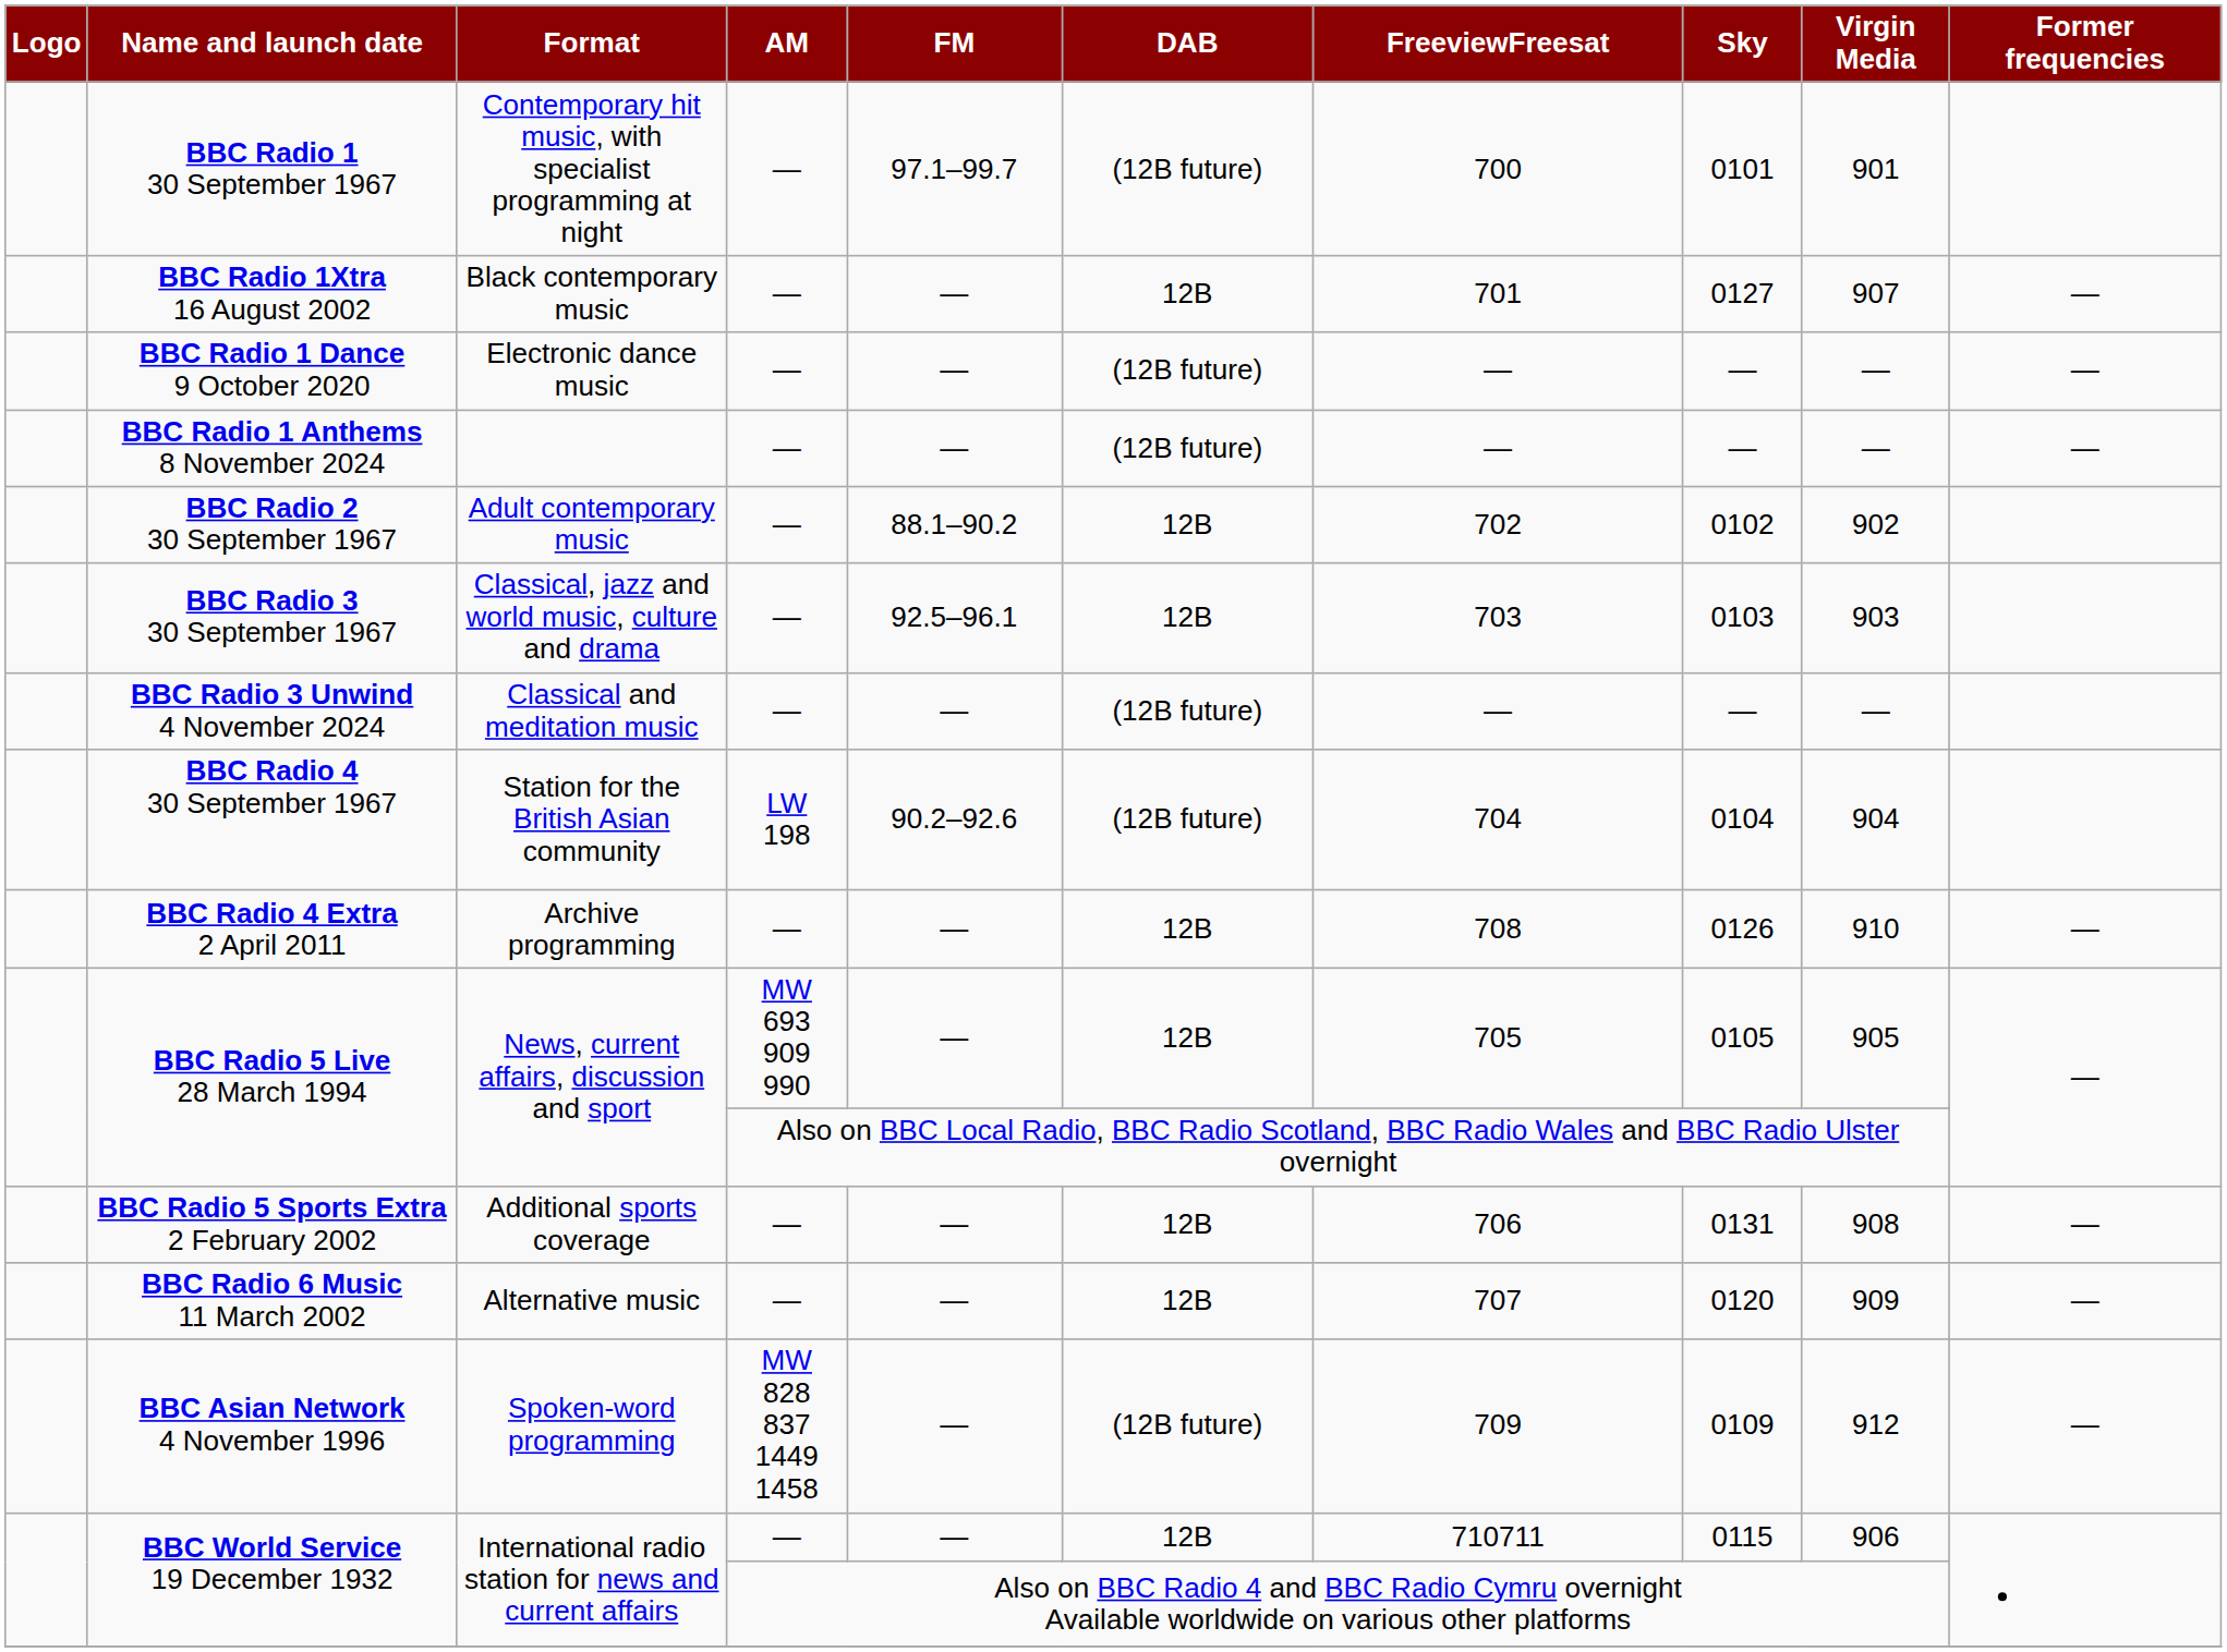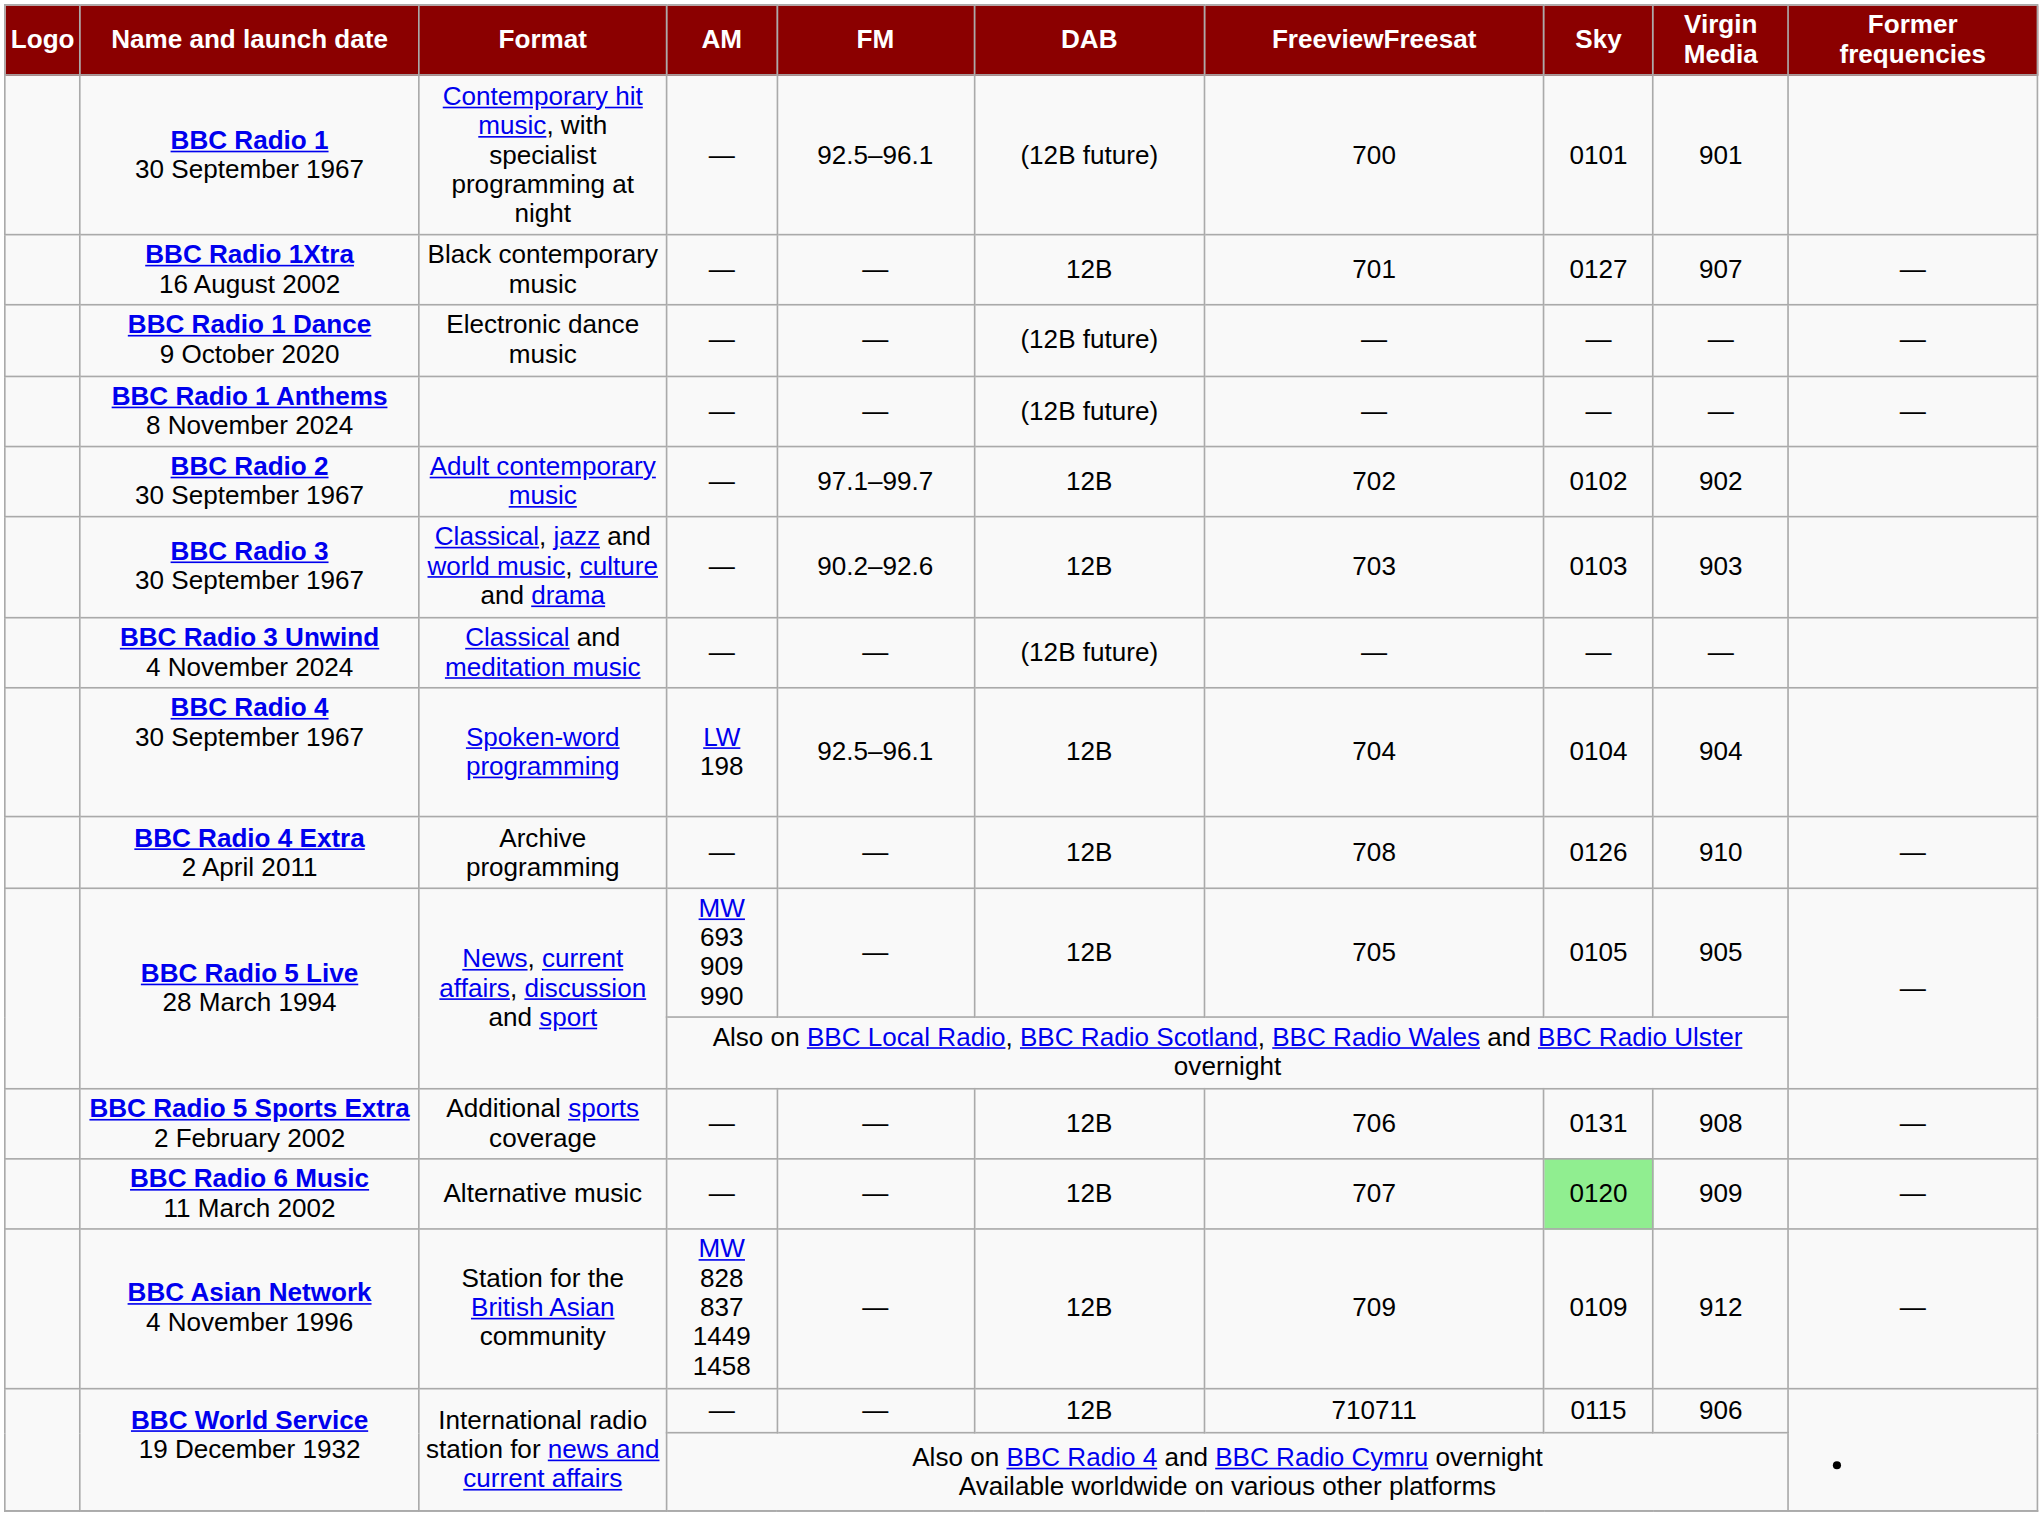BBC Radio 1 30 September 1967 | FM: 97.1–99.7 -> 92.5–96.1
BBC Radio 2 30 September 1967 | FM: 88.1–90.2 -> 97.1–99.7
BBC Radio 3 30 September 1967 | FM: 92.5–96.1 -> 90.2–92.6
BBC Radio 4 30 September 1967 | Format: Station for the British Asian community -> Spoken-word programming
BBC Radio 4 30 September 1967 | FM: 90.2–92.6 -> 92.5–96.1
BBC Radio 4 30 September 1967 | DAB: (12B future) -> 12B
BBC Radio 6 Music 11 March 2002 | Sky: no background -> lightgreen background
BBC Asian Network 4 November 1996 | Format: Spoken-word programming -> Station for the British Asian community
BBC Asian Network 4 November 1996 | DAB: (12B future) -> 12B
